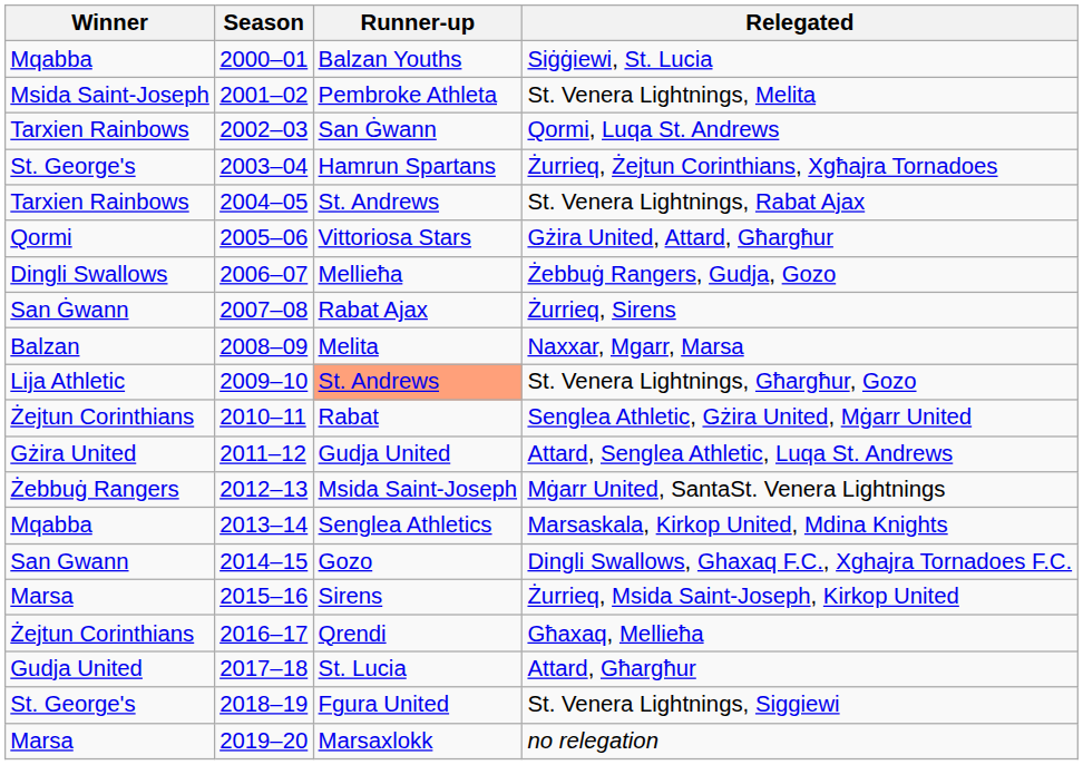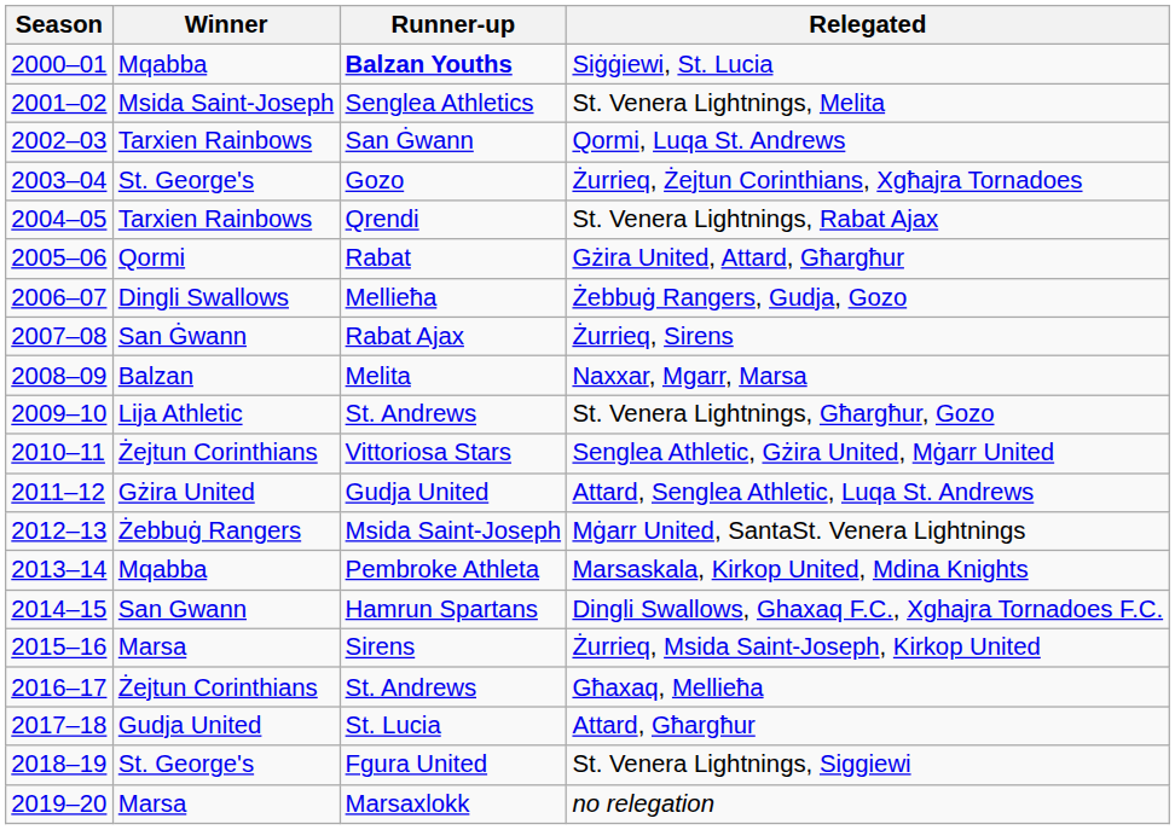columns swapped: Season <-> Winner
Siġġiewi, St. Lucia | Runner-up: normal -> bold
St. Venera Lightnings, Melita | Runner-up: Pembroke Athleta -> Senglea Athletics
Żurrieq, Żejtun Corinthians, Xgħajra Tornadoes | Runner-up: Hamrun Spartans -> Gozo
St. Venera Lightnings, Rabat Ajax | Runner-up: St. Andrews -> Qrendi
Gżira United, Attard, Għargħur | Runner-up: Vittoriosa Stars -> Rabat
St. Venera Lightnings, Għargħur, Gozo | Runner-up: lightsalmon background -> no background
Senglea Athletic, Gżira United, Mġarr United | Runner-up: Rabat -> Vittoriosa Stars
Marsaskala, Kirkop United, Mdina Knights | Runner-up: Senglea Athletics -> Pembroke Athleta
Dingli Swallows, Ghaxaq F.C., Xghajra Tornadoes F.C. | Runner-up: Gozo -> Hamrun Spartans
Għaxaq, Mellieħa | Runner-up: Qrendi -> St. Andrews
